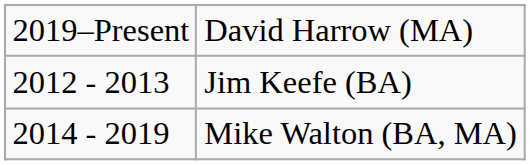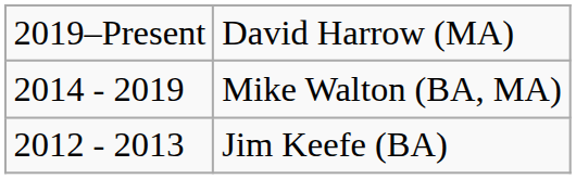rows swapped: Mike Walton (BA, MA) <-> Jim Keefe (BA)
